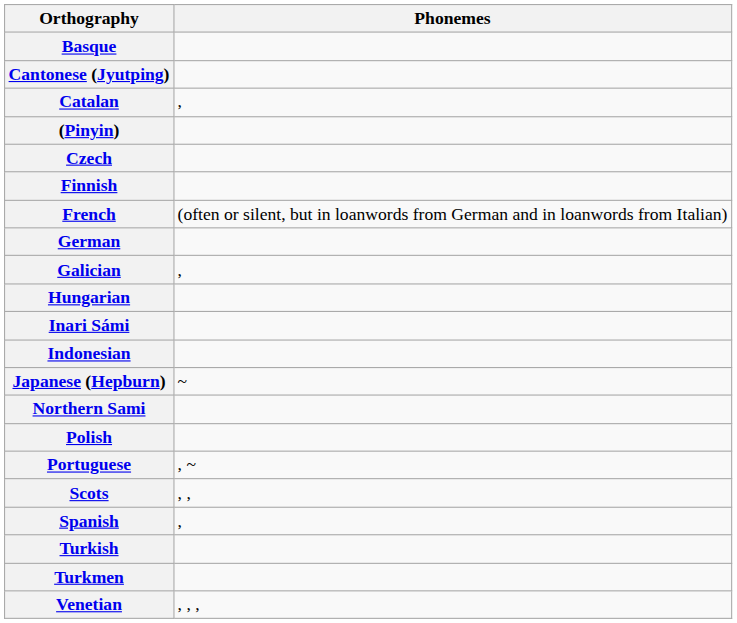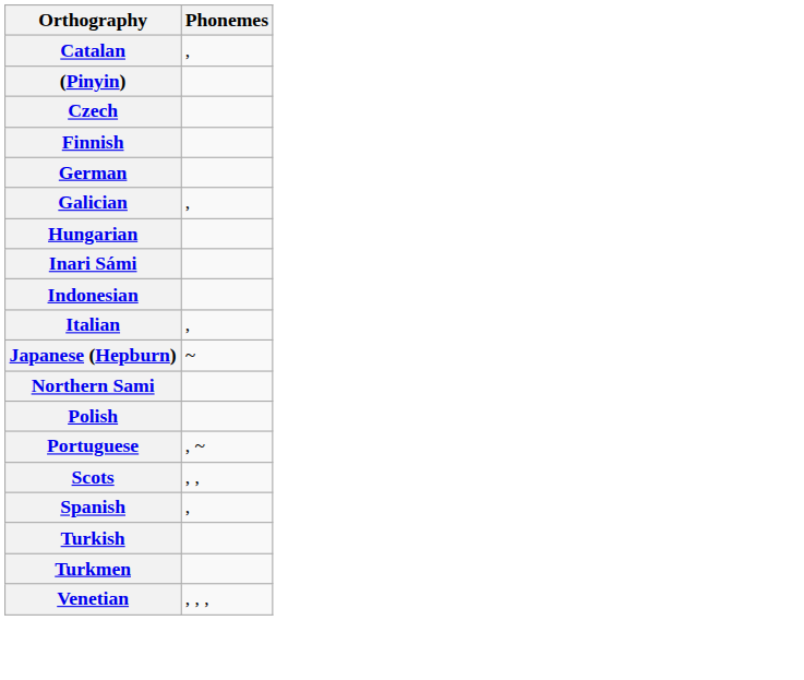- row: Basque
- row: Cantonese (Jyutping)
- row: French | (often or silent, but in loanwords from German and in loanwords from Italian)
+ row: Italian | ,
